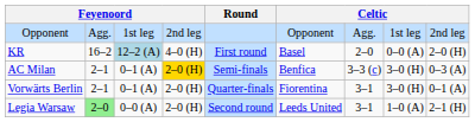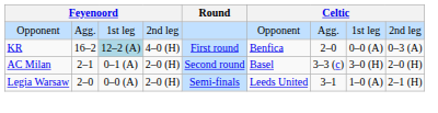KR | column 6: Basel -> Benfica
KR | column 9: 2–0 (H) -> 0–3 (A)
AC Milan | column 4: gold background -> no background
AC Milan | Round: Semi-finals -> Second round
AC Milan | column 6: Benfica -> Basel
AC Milan | column 9: 0–3 (A) -> 2–0 (H)
- row: Vorwärts Berlin | 2–1 | 0–1 (A) | 2–0 (H) | Quarter-finals | Fiorentina | 3–1 | 3–0 (H) | 0–1 (A)
Legia Warsaw | column 2: lightgreen background -> no background
Legia Warsaw | Round: Second round -> Semi-finals
